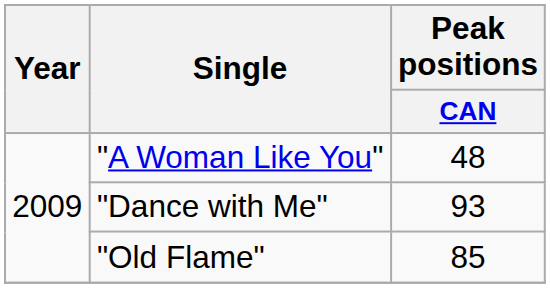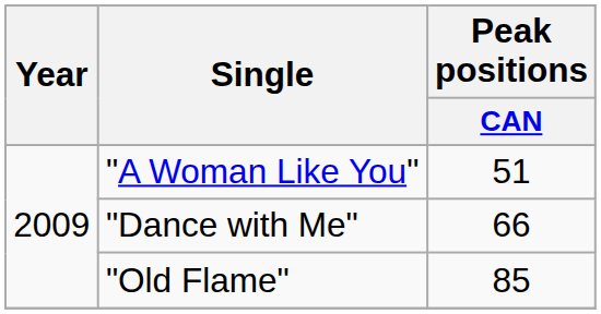"A Woman Like You" | Peak positions / CAN: 48 -> 51
"Dance with Me" | Peak positions / CAN: 93 -> 66
